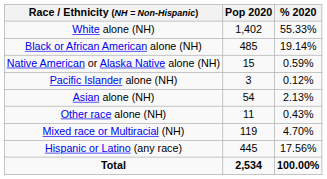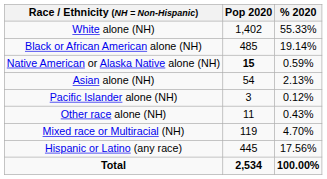Native American or Alaska Native alone (NH) | Pop 2020: normal -> bold
rows swapped: Asian alone (NH) <-> Pacific Islander alone (NH)
